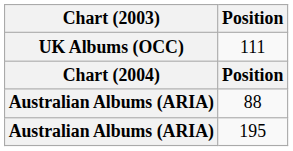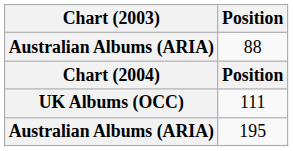rows swapped: 111 <-> 88
